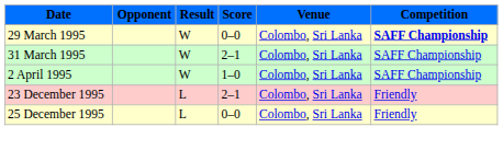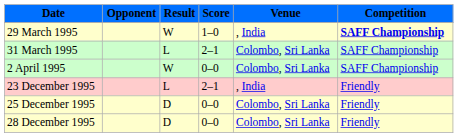29 March 1995 | Score: 0–0 -> 1–0
29 March 1995 | Venue: Colombo, Sri Lanka -> , India
31 March 1995 | Result: W -> L
2 April 1995 | Score: 1–0 -> 0–0
23 December 1995 | Venue: Colombo, Sri Lanka -> , India
25 December 1995 | Result: L -> D
+ row: 28 December 1995 | D | 0–0 | Colombo, Sri Lanka | Friendly
